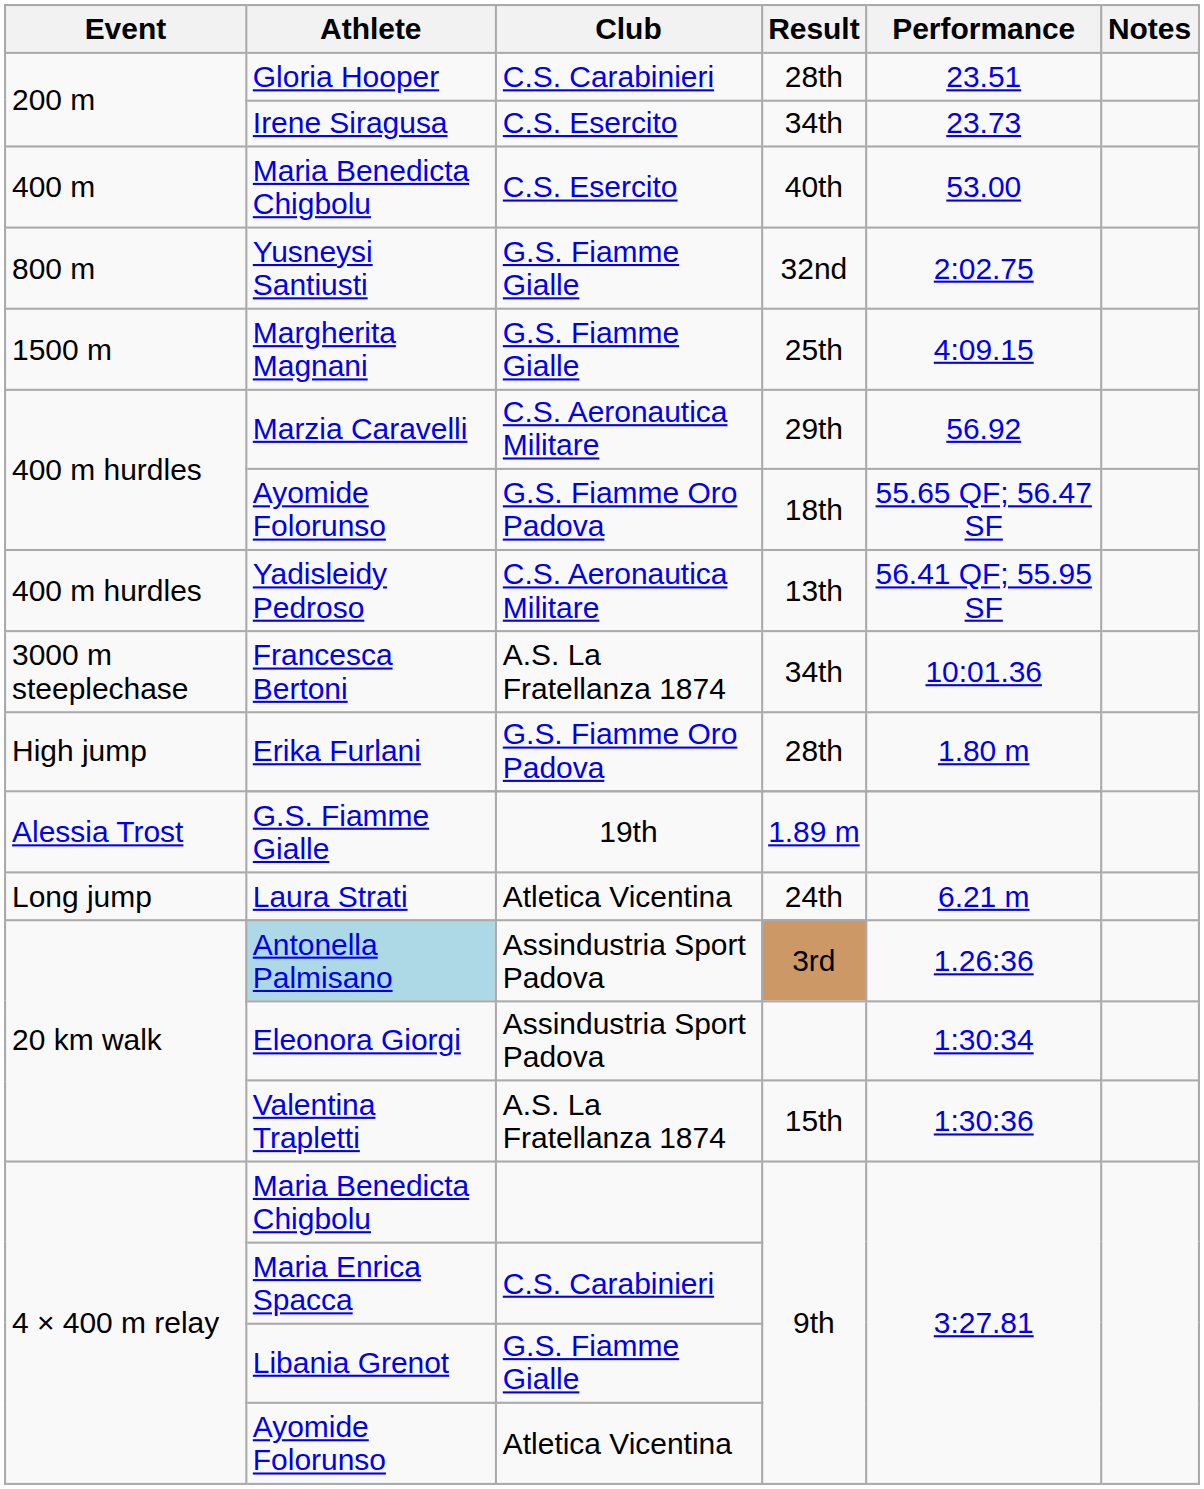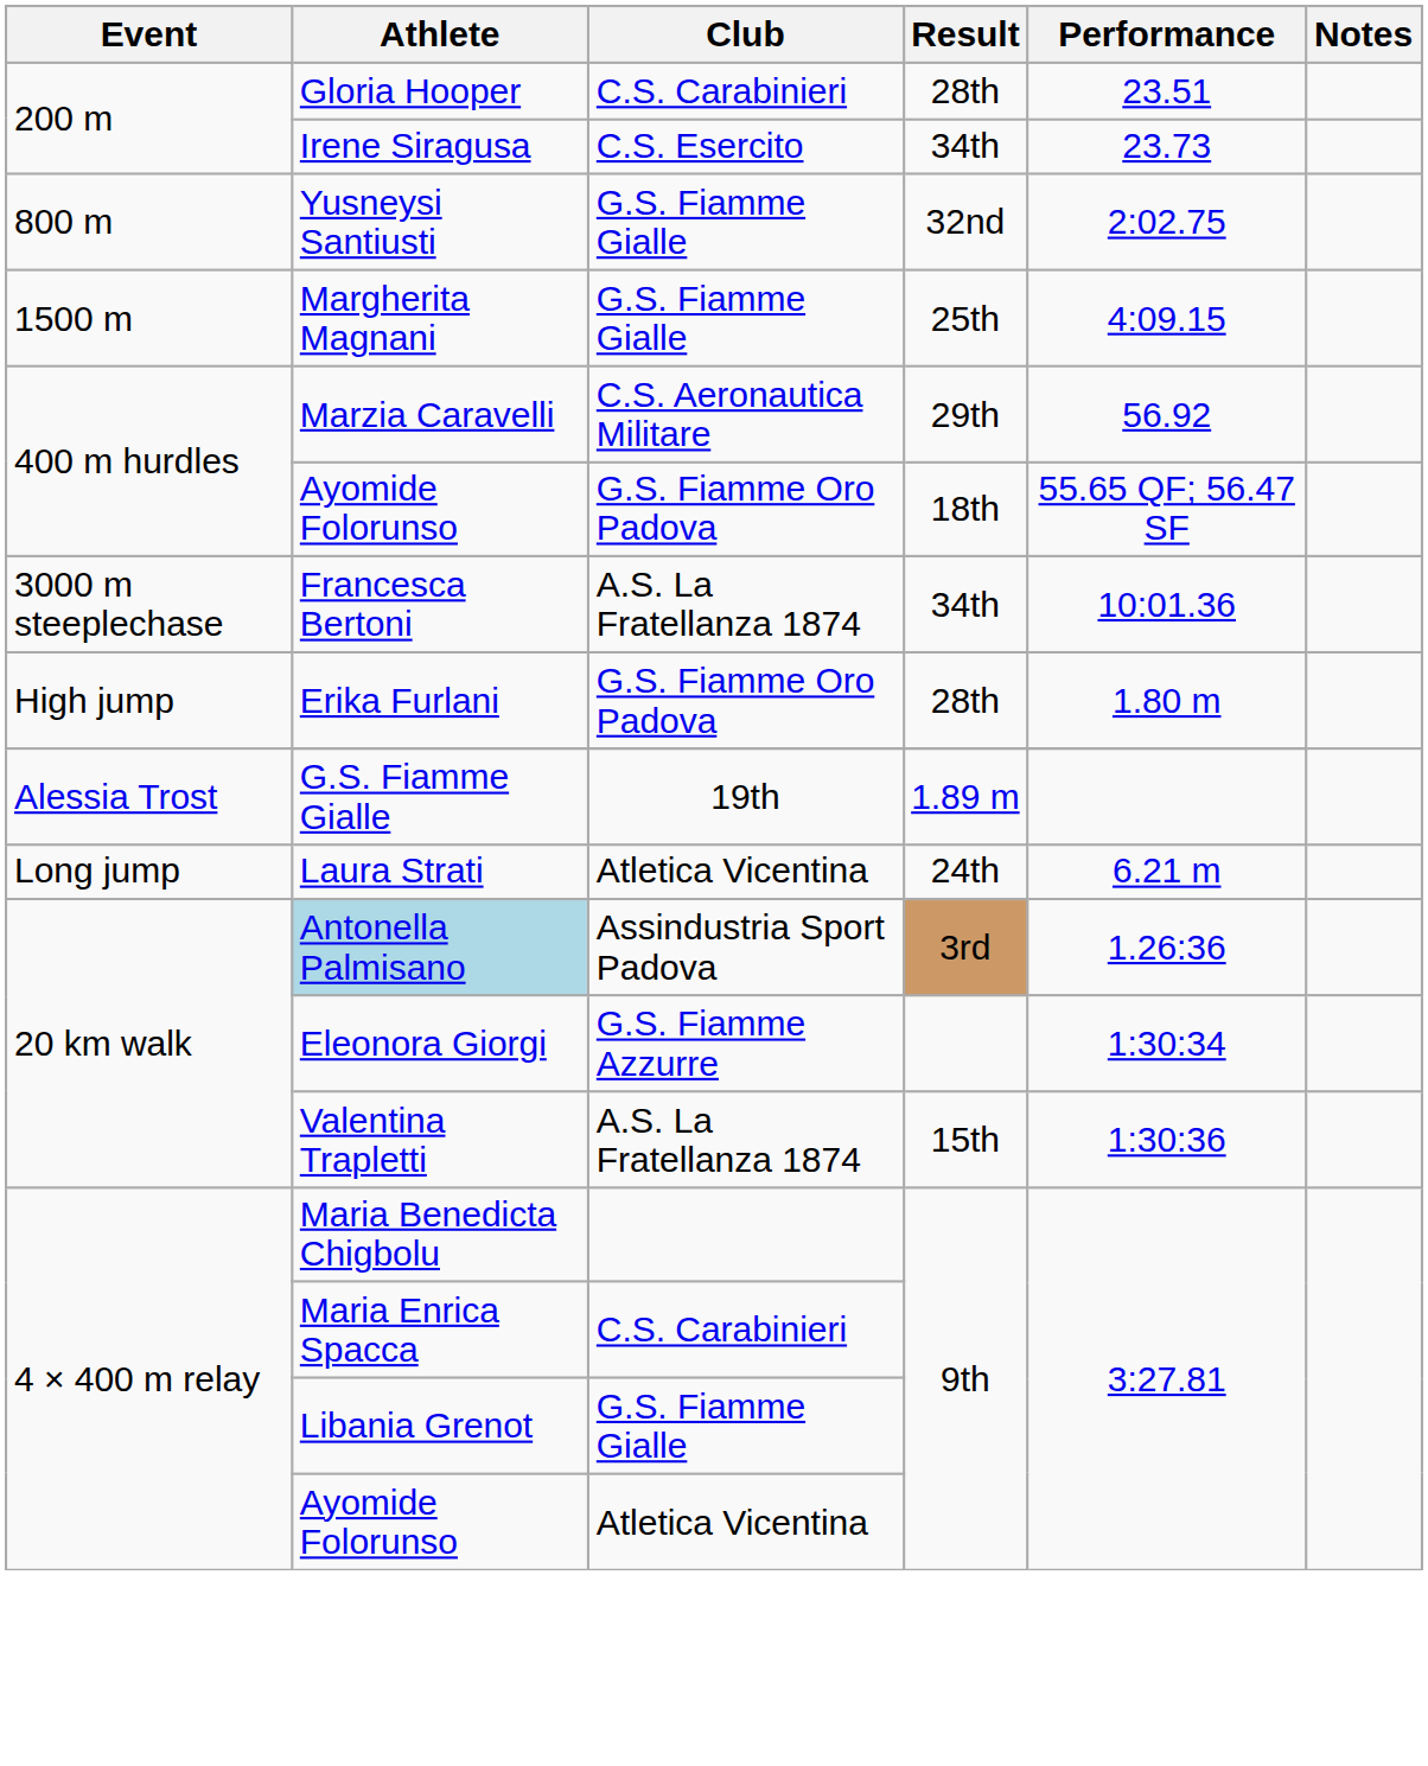- row: 400 m | Maria Benedicta Chigbolu | C.S. Esercito | 40th | 53.00
- row: 400 m hurdles | Yadisleidy Pedroso | C.S. Aeronautica Militare | 13th | 56.41 QF; 55.95 SF
Eleonora Giorgi | Club: Assindustria Sport Padova -> G.S. Fiamme Azzurre
